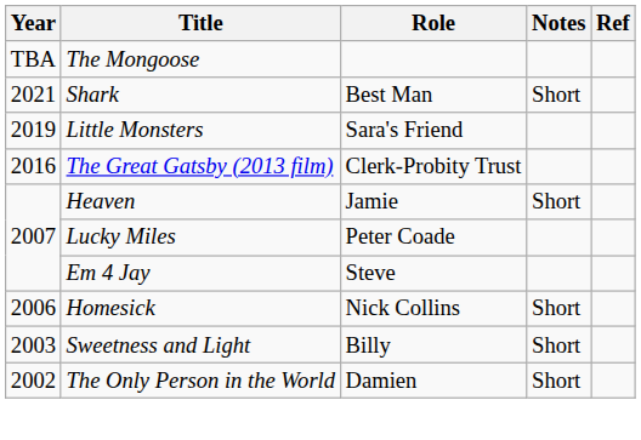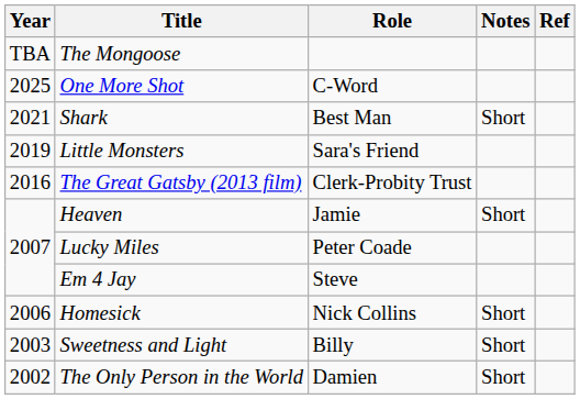+ row: 2025 | One More Shot | C-Word
